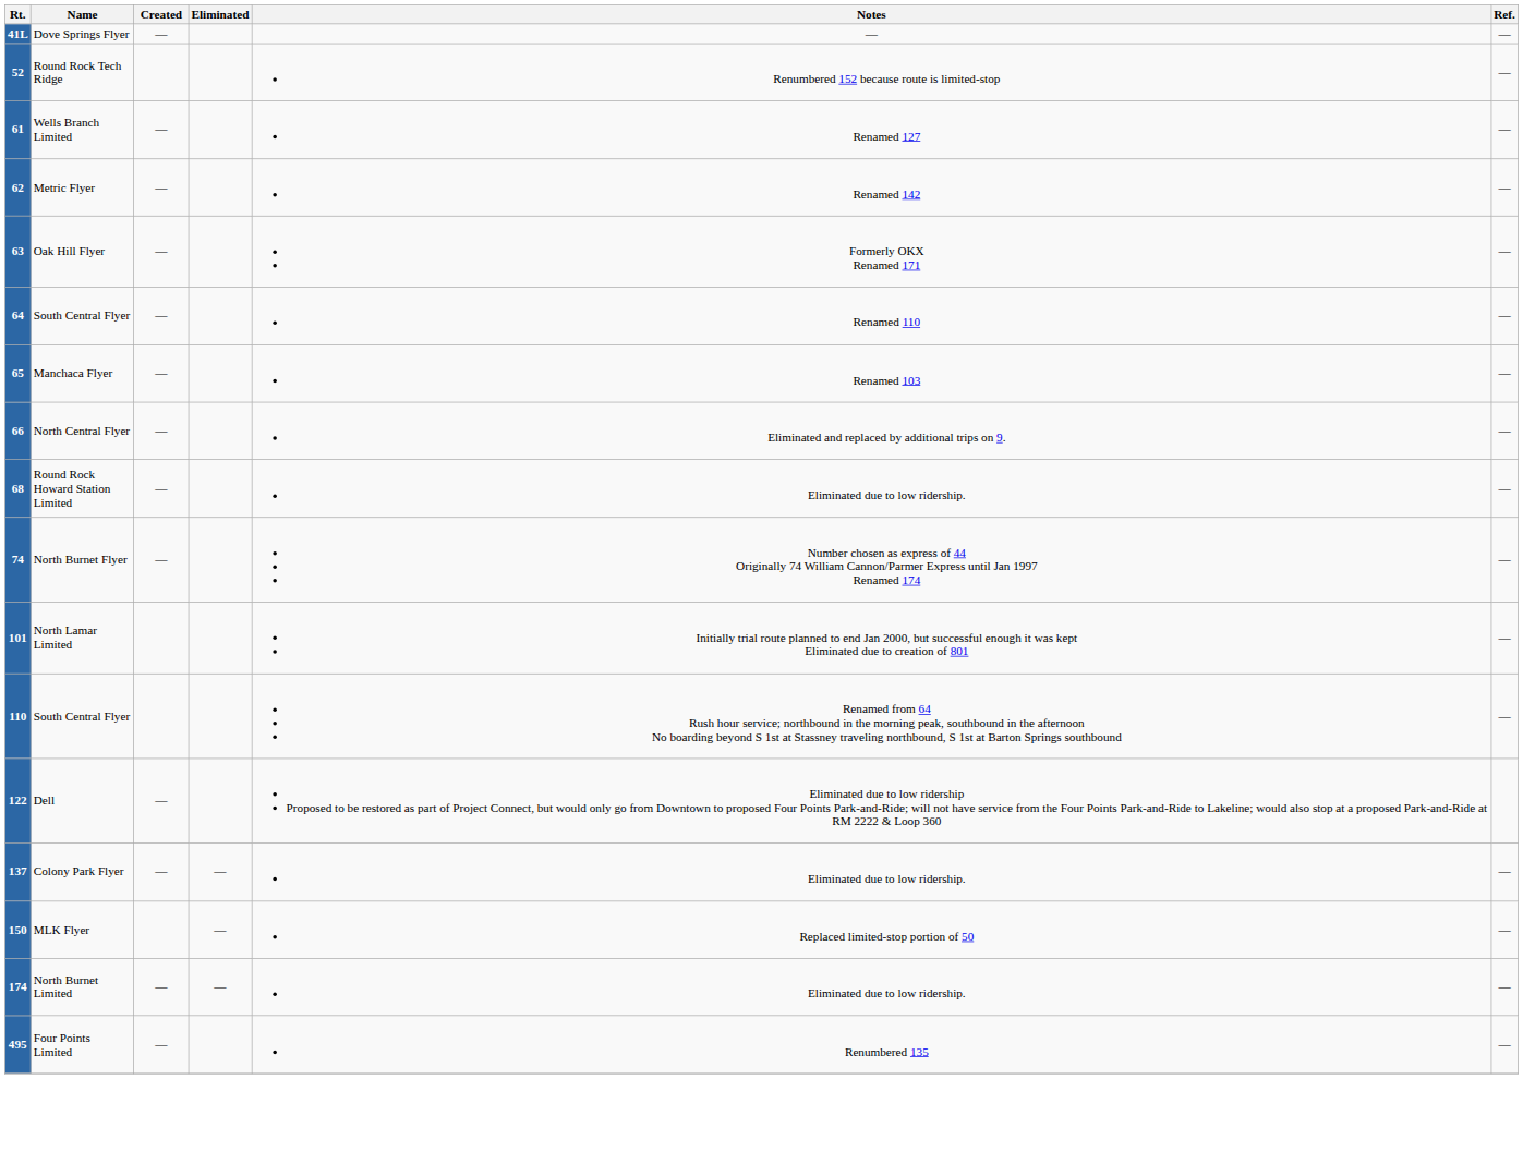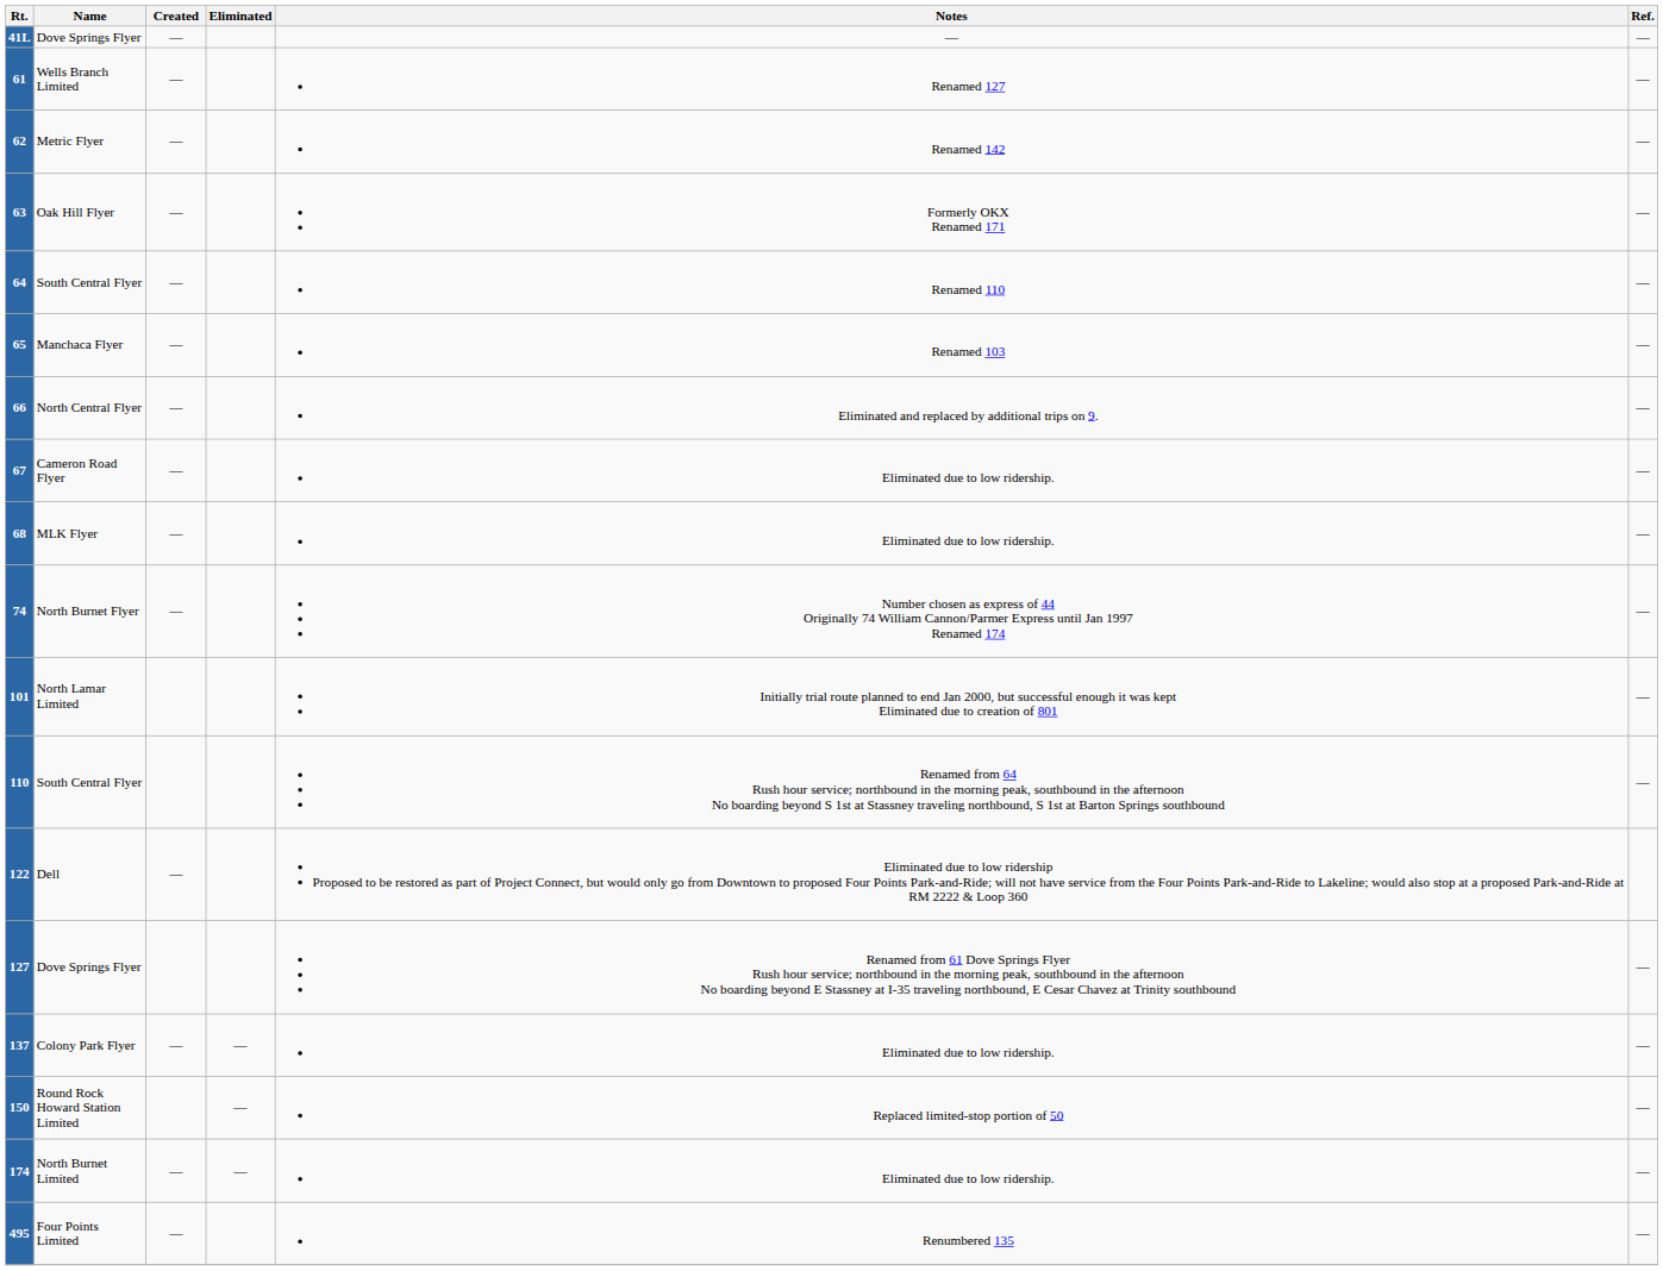- row: 52 | Round Rock Tech Ridge | Renumbered 152 because route is limited-stop | —
+ row: 67 | Cameron Road Flyer | — | Eliminated due to low ridership. | —
68 | Name: Round Rock Howard Station Limited -> MLK Flyer
+ row: 127 | Dove Springs Flyer | Renamed from 61 Dove Springs Flyer Rush hour service; northbound in the morning peak, southbound in the afternoon No boarding beyond E Stassney at I-35 traveling northbound, E Cesar Chavez at Trinity southbound | —
150 | Name: MLK Flyer -> Round Rock Howard Station Limited
